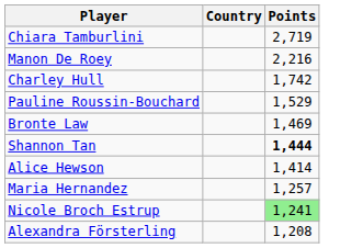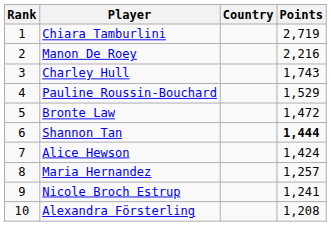+ column: Rank | 1 | 2 | 3 | 4 | 5 | 6 | 7 | 8 | 9 | 10
Charley Hull | Points: 1,742 -> 1,743
Bronte Law | Points: 1,469 -> 1,472
Alice Hewson | Points: 1,414 -> 1,424
Nicole Broch Estrup | Points: lightgreen background -> no background
